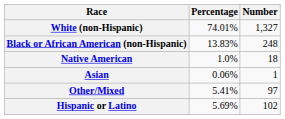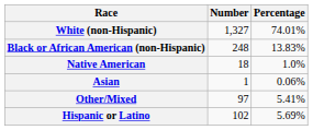columns swapped: Number <-> Percentage
